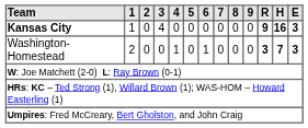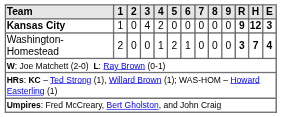Kansas City | 4: 0 -> 2
Kansas City | H: 16 -> 12
Washington-Homestead | 5: 0 -> 2
Washington-Homestead | E: 3 -> 4
